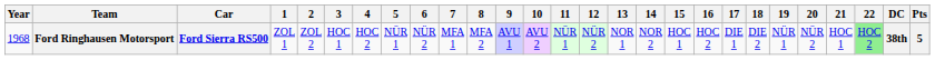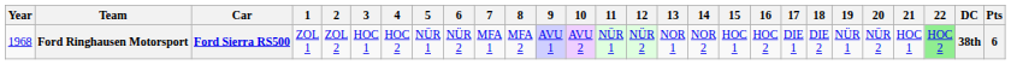Ford Ringhausen Motorsport | Pts: 5 -> 6
